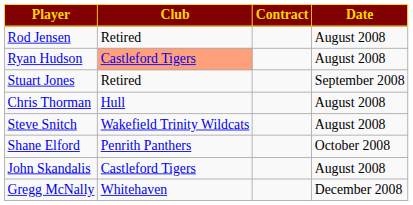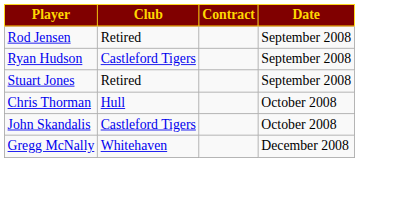Rod Jensen | Date: August 2008 -> September 2008
Ryan Hudson | Club: lightsalmon background -> no background
Ryan Hudson | Date: August 2008 -> September 2008
Chris Thorman | Date: August 2008 -> October 2008
- row: Steve Snitch | Wakefield Trinity Wildcats | August 2008
- row: Shane Elford | Penrith Panthers | October 2008
John Skandalis | Date: August 2008 -> October 2008
